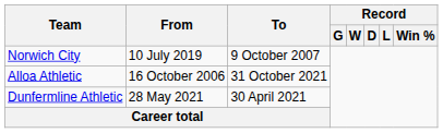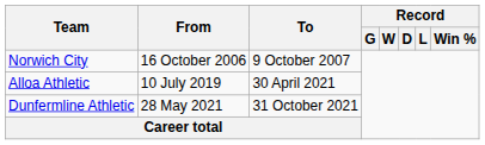Norwich City | From: 10 July 2019 -> 16 October 2006
Alloa Athletic | From: 16 October 2006 -> 10 July 2019
Alloa Athletic | To: 31 October 2021 -> 30 April 2021
Dunfermline Athletic | To: 30 April 2021 -> 31 October 2021
